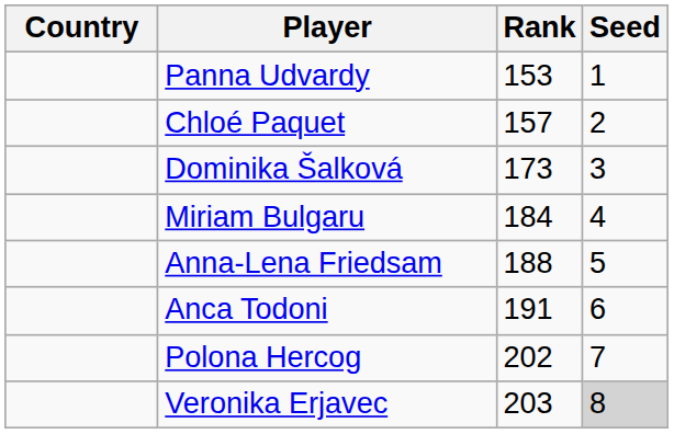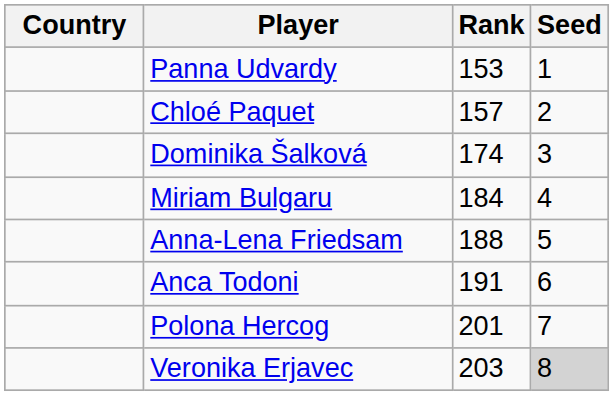Dominika Šalková | Rank: 173 -> 174
Polona Hercog | Rank: 202 -> 201
